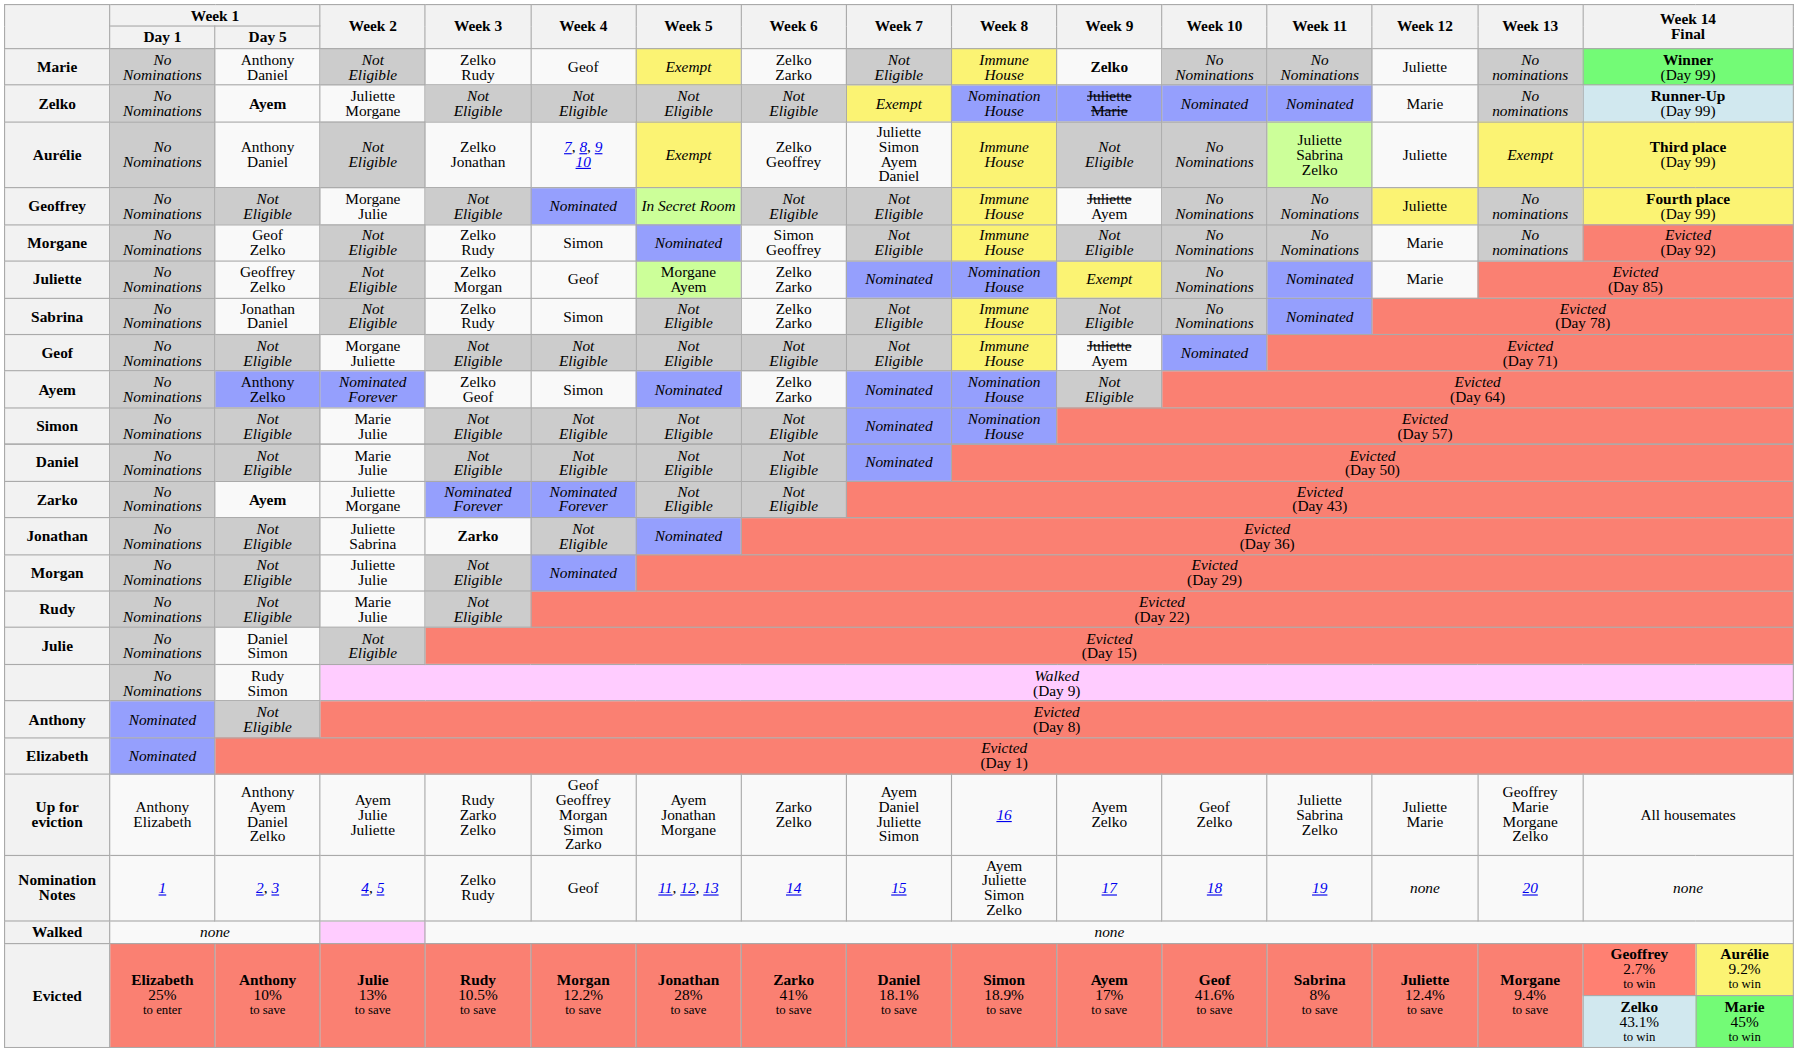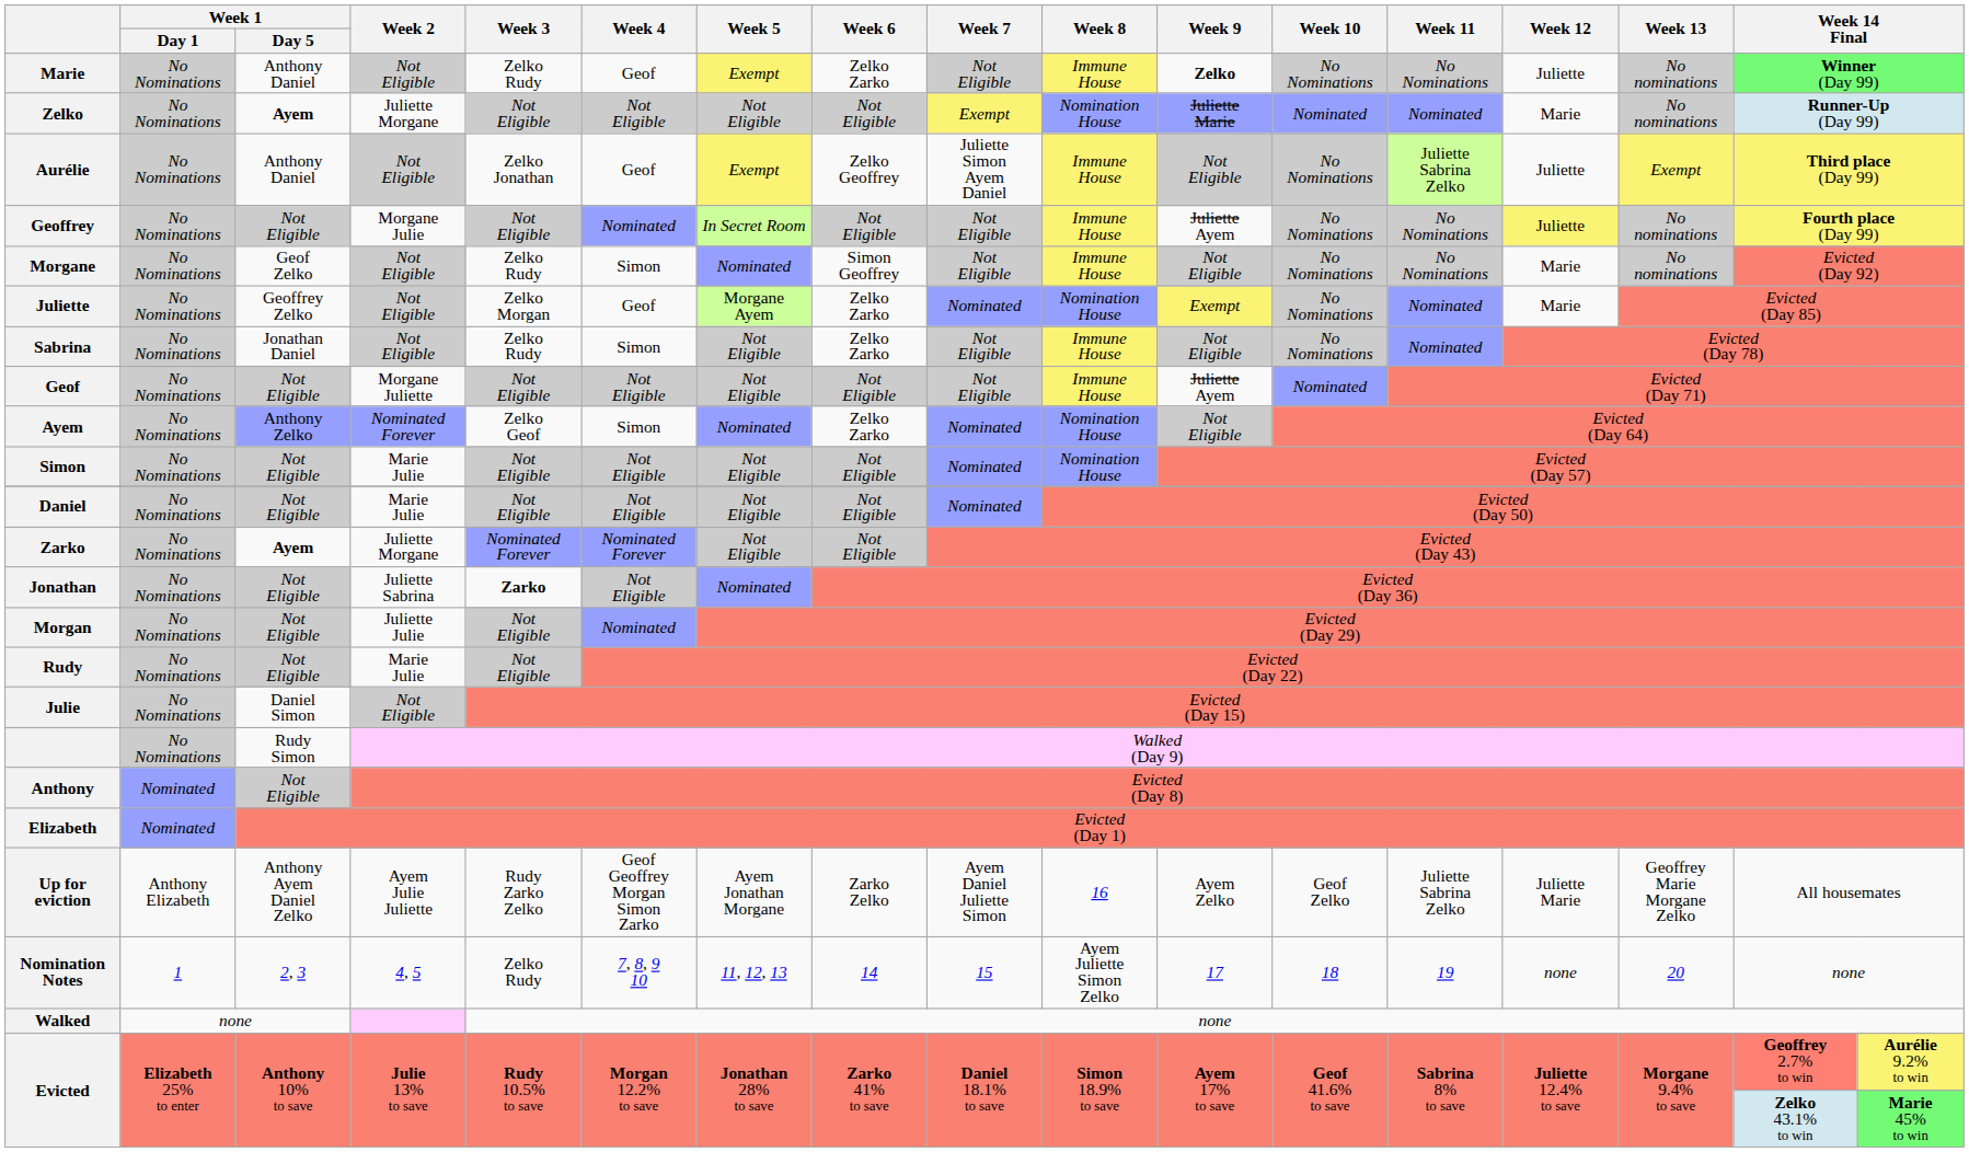Aurélie | Week 4: 7, 8, 9 10 -> Geof
Nomination Notes | Week 4: Geof -> 7, 8, 9 10
